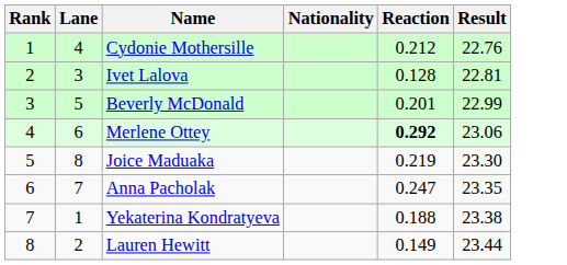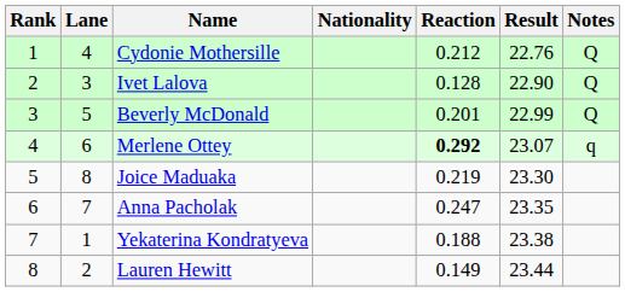+ column: Notes | Q | Q | Q | q
Ivet Lalova | Result: 22.81 -> 22.90
Merlene Ottey | Result: 23.06 -> 23.07
